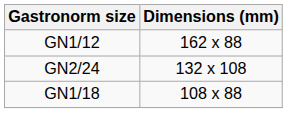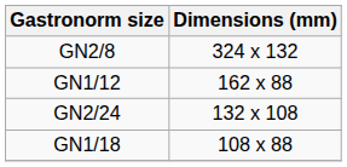+ row: GN2/8 | 324 x 132
